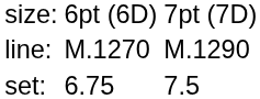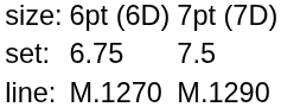rows swapped: set: <-> line:
